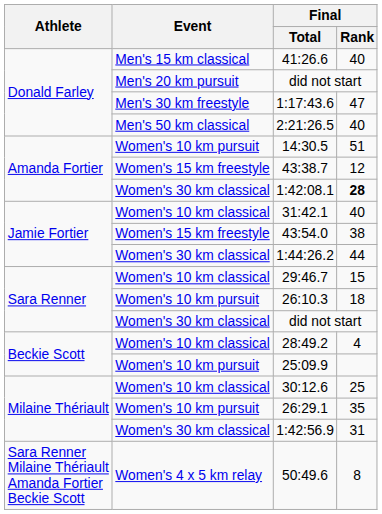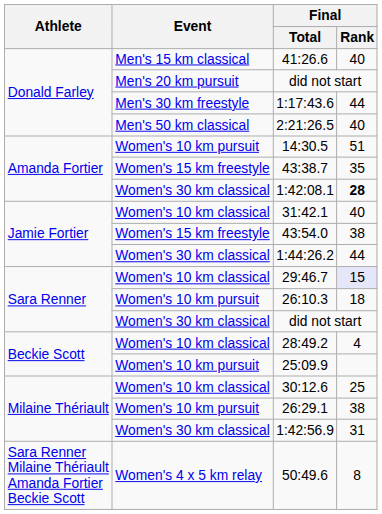1:17:43.6 | Final / Rank: 47 -> 44
43:38.7 | Final / Rank: 12 -> 35
29:46.7 | Final / Rank: no background -> lavender background
26:29.1 | Final / Rank: 35 -> 38
